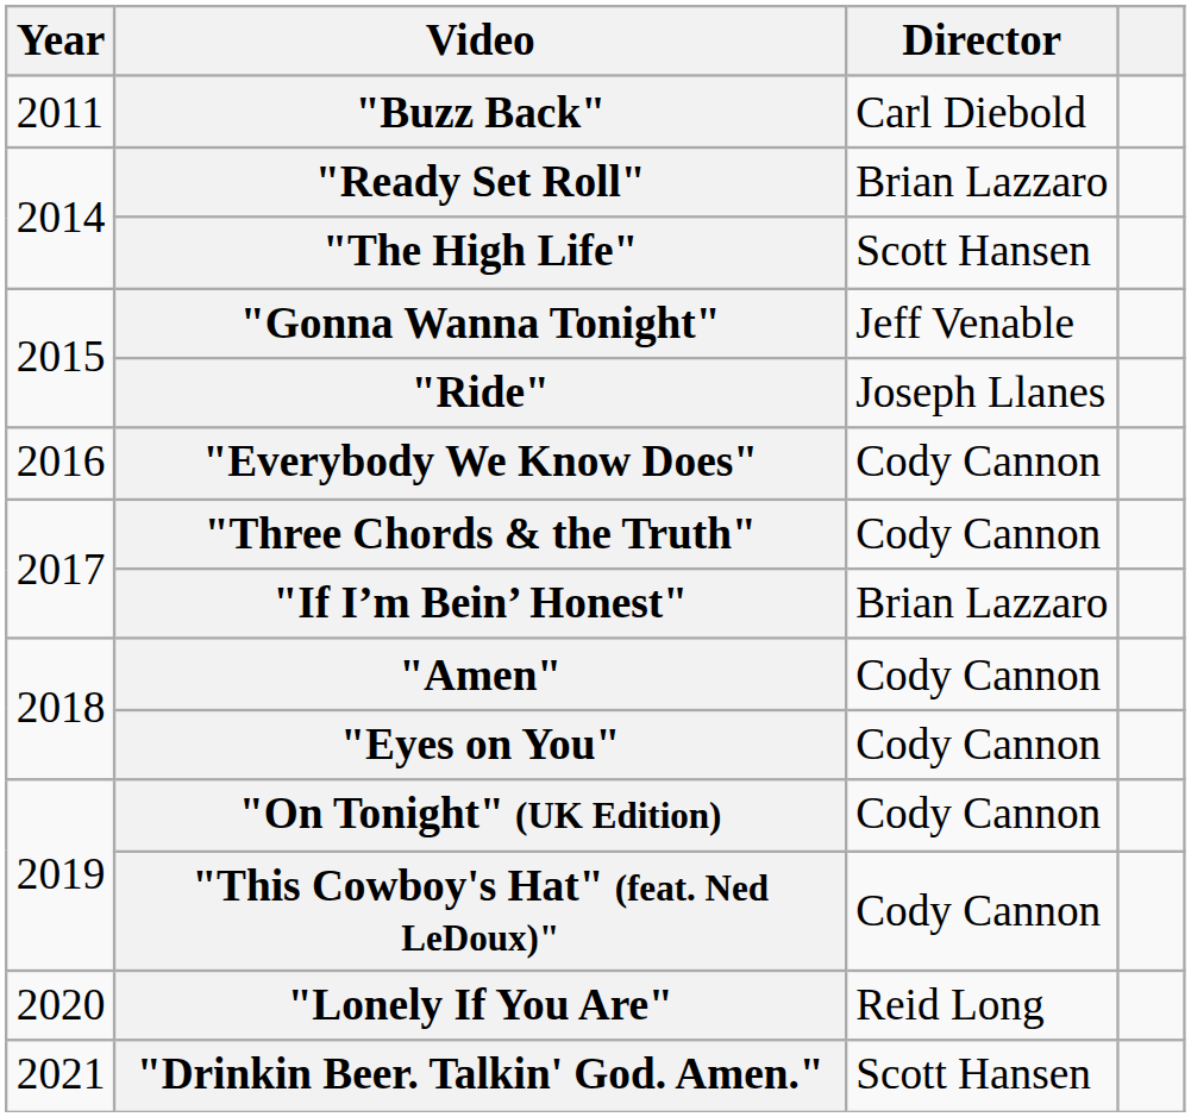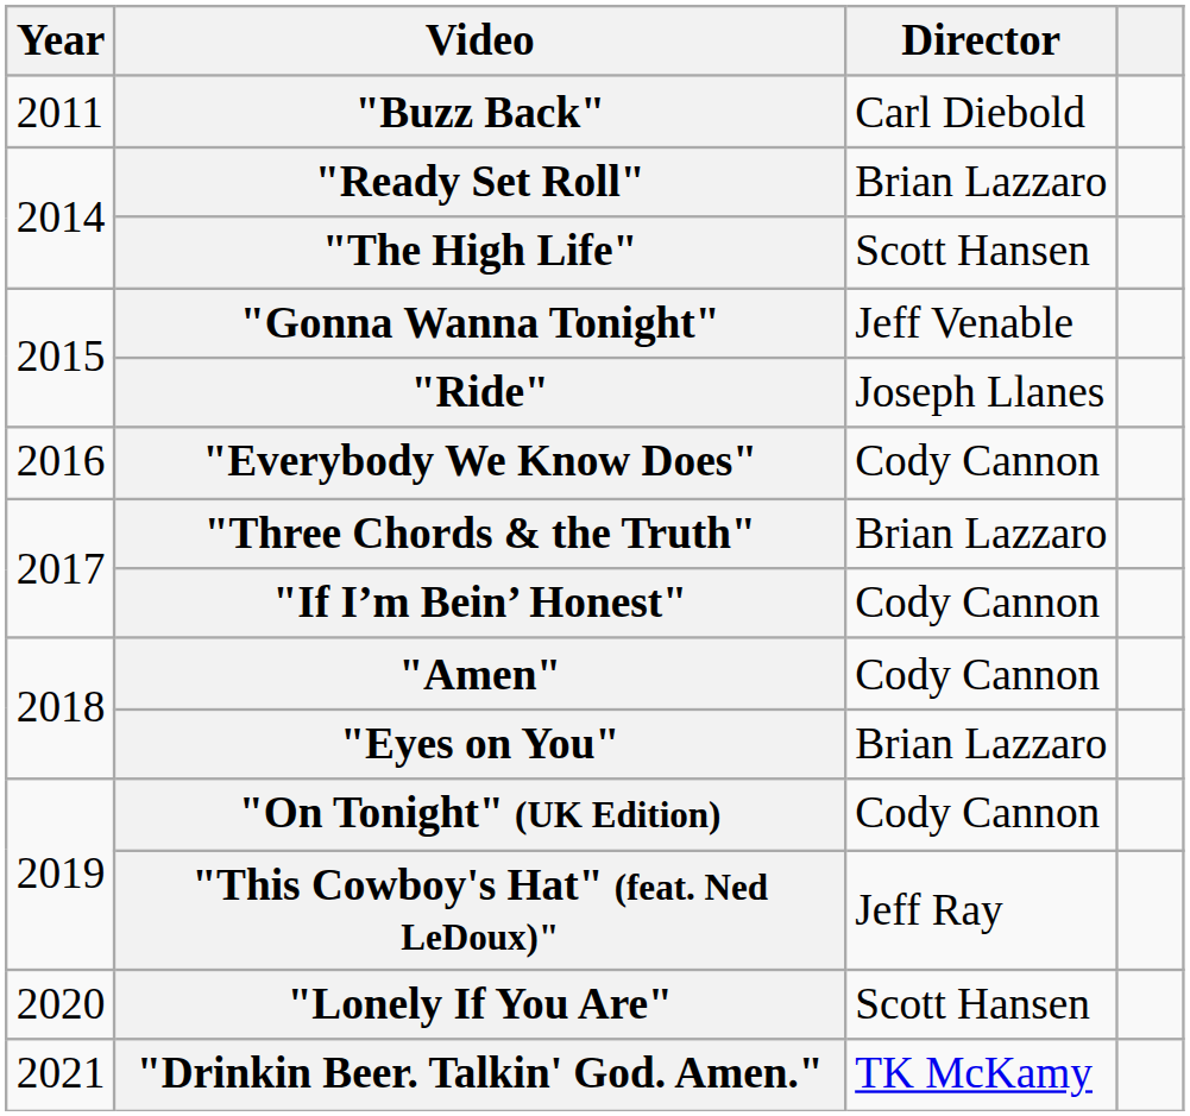"Three Chords & the Truth" | Director: Cody Cannon -> Brian Lazzaro
"If I’m Bein’ Honest" | Director: Brian Lazzaro -> Cody Cannon
"Eyes on You" | Director: Cody Cannon -> Brian Lazzaro
"This Cowboy's Hat" (feat. Ned LeDoux)" | Director: Cody Cannon -> Jeff Ray
"Lonely If You Are" | Director: Reid Long -> Scott Hansen
"Drinkin Beer. Talkin' God. Amen." | Director: Scott Hansen -> TK McKamy
